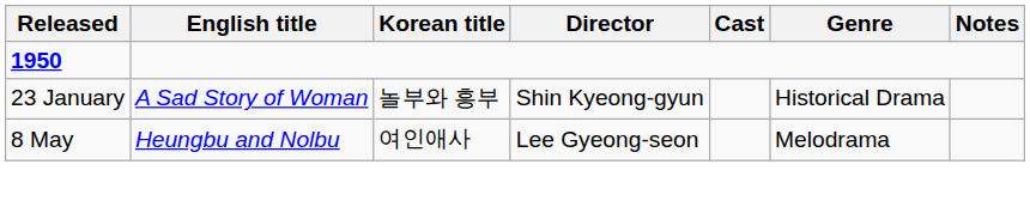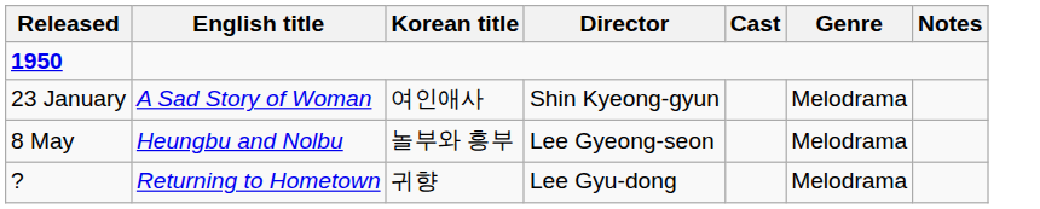23 January | Korean title: 놀부와 흥부 -> 여인애사
23 January | Genre: Historical Drama -> Melodrama
8 May | Korean title: 여인애사 -> 놀부와 흥부
+ row: ? | Returning to Hometown | 귀향 | Lee Gyu-dong | Melodrama
